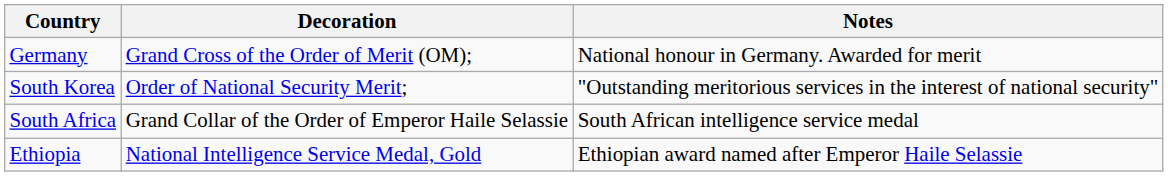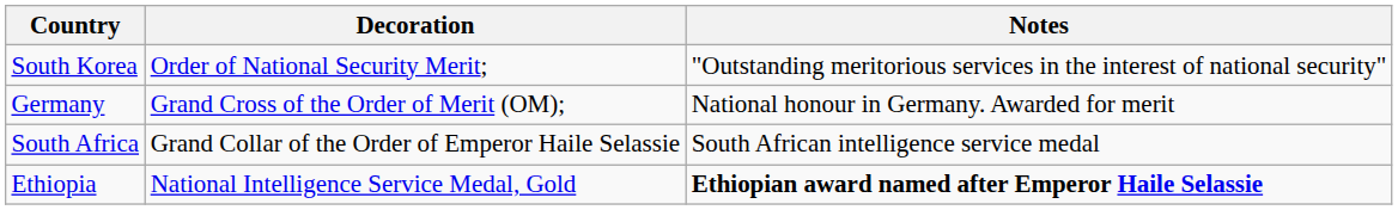rows swapped: Germany <-> South Korea
Ethiopia | Notes: normal -> bold
